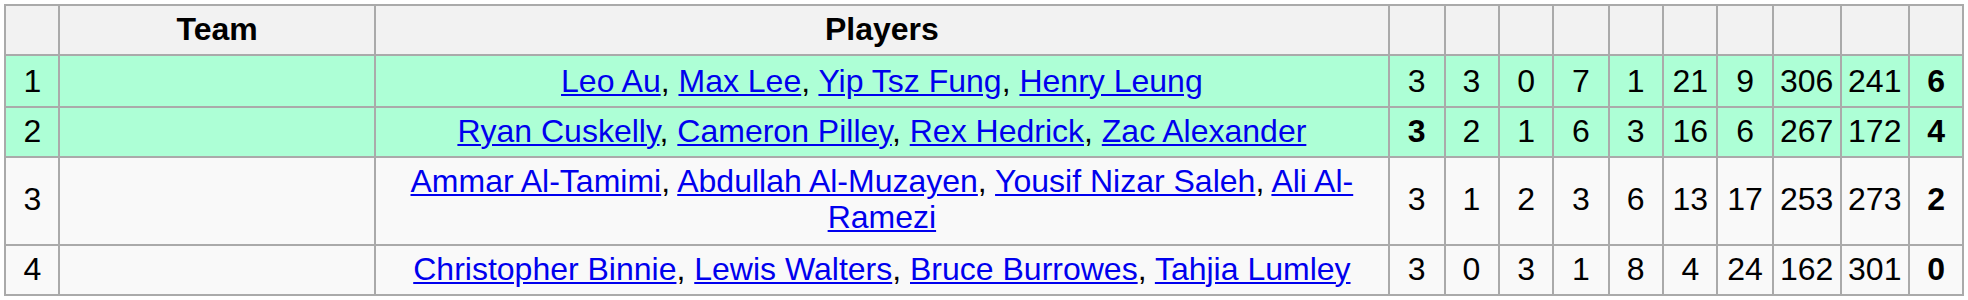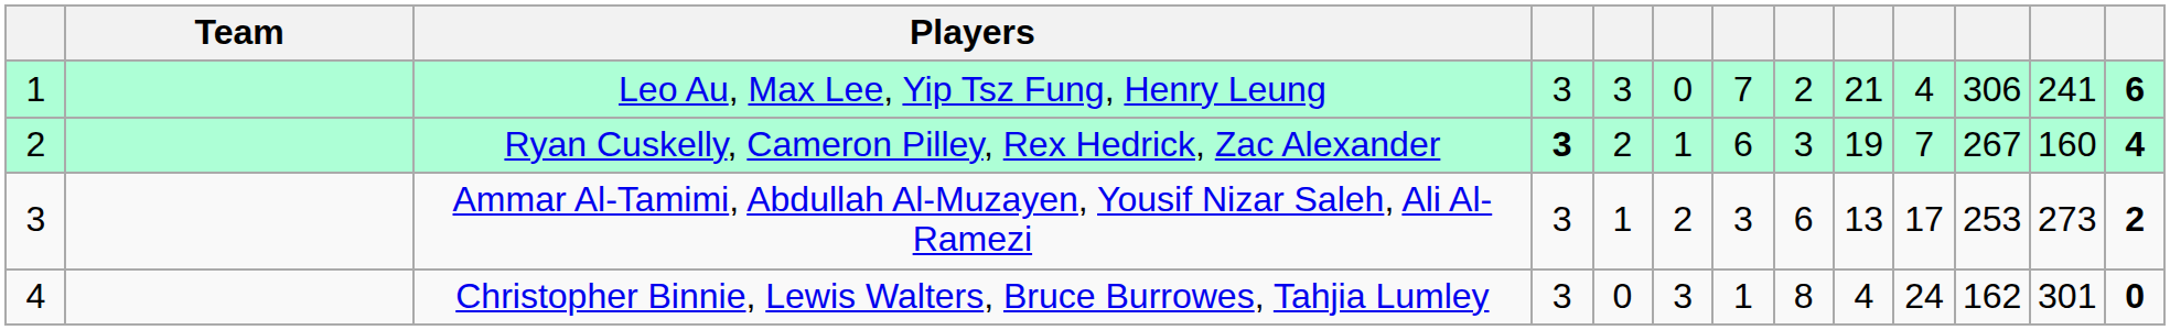Leo Au, Max Lee, Yip Tsz Fung, Henry Leung | column 8: 1 -> 2
Leo Au, Max Lee, Yip Tsz Fung, Henry Leung | column 10: 9 -> 4
Ryan Cuskelly, Cameron Pilley, Rex Hedrick, Zac Alexander | column 9: 16 -> 19
Ryan Cuskelly, Cameron Pilley, Rex Hedrick, Zac Alexander | column 10: 6 -> 7
Ryan Cuskelly, Cameron Pilley, Rex Hedrick, Zac Alexander | column 12: 172 -> 160
